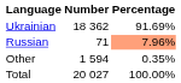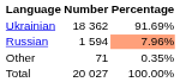Russian | Number: 71 -> 1 594
Other | Number: 1 594 -> 71
